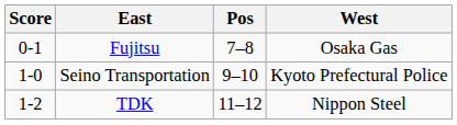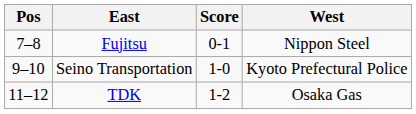columns swapped: Pos <-> Score
Fujitsu | West: Osaka Gas -> Nippon Steel
TDK | West: Nippon Steel -> Osaka Gas
